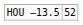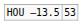HOU –13.5 | column 2: 52 -> 53
